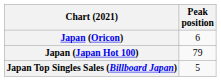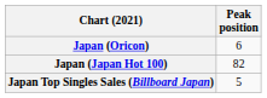Japan (Japan Hot 100) | Peak position: 79 -> 82
